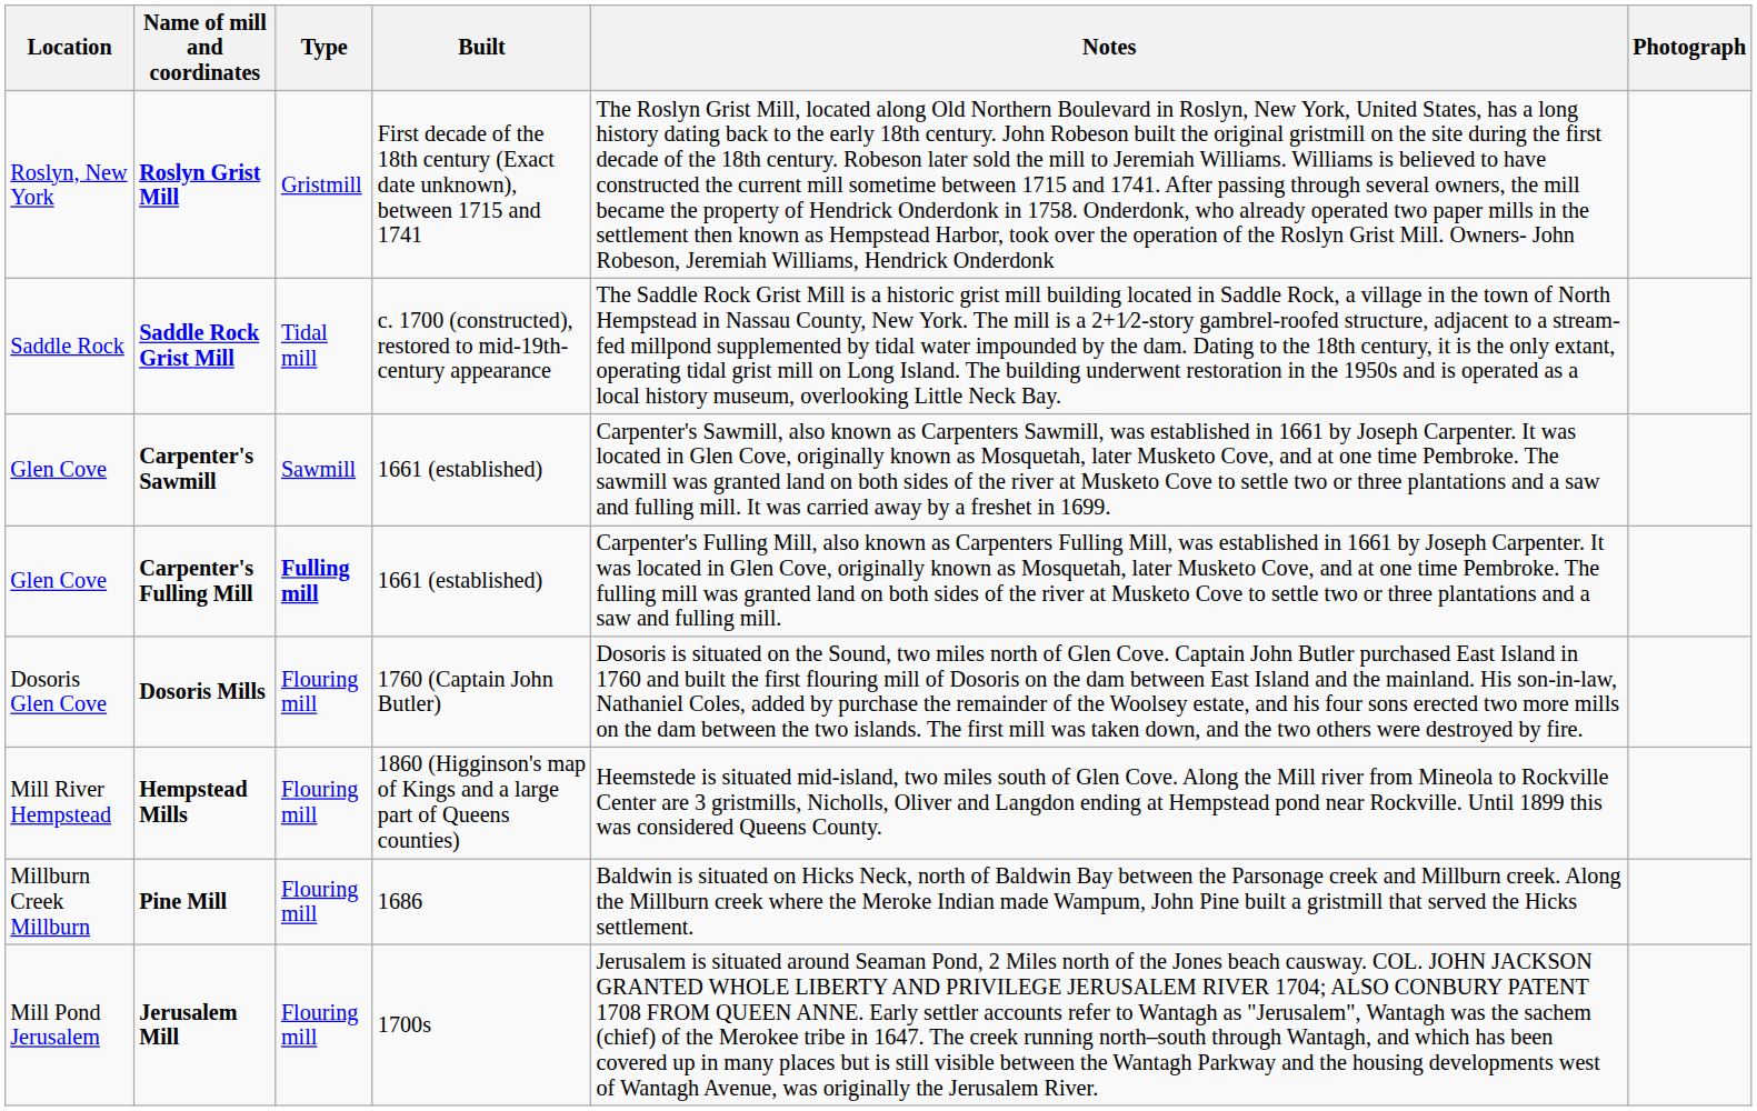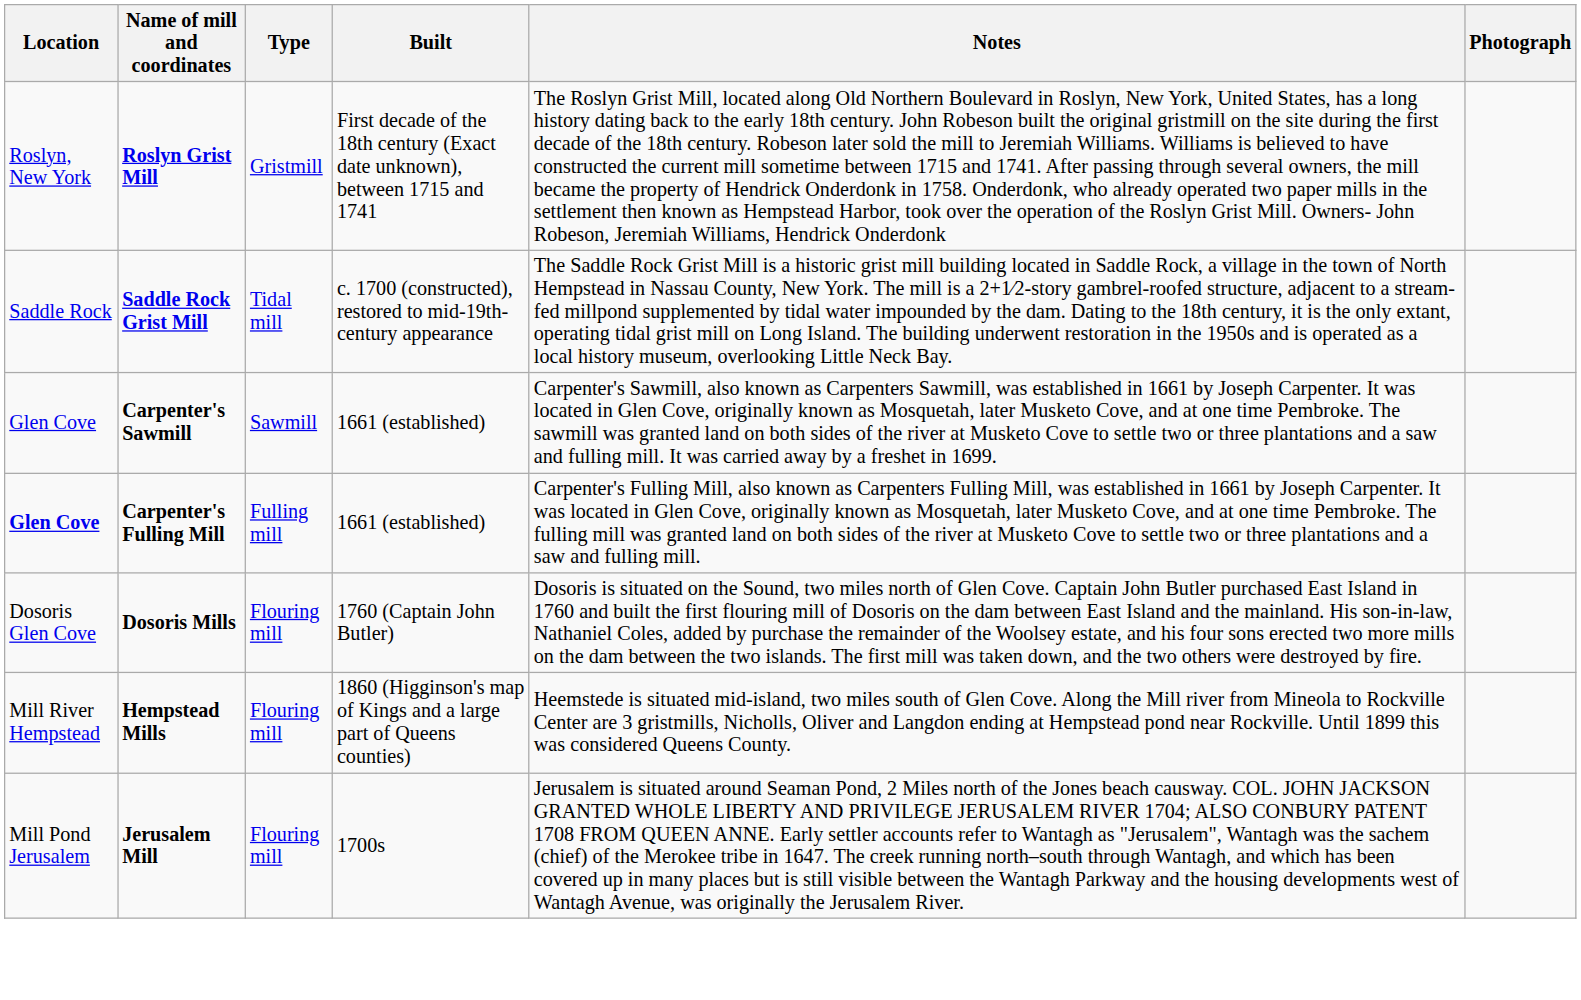Carpenter's Fulling Mill | Location: normal -> bold
Carpenter's Fulling Mill | Type: bold -> normal
- row: Millburn Creek Millburn | Pine Mill | Flouring mill | 1686 | Baldwin is situated on Hicks Neck, north of Baldwin Bay between the Parsonage creek and Millburn creek. Along the Millburn creek where the Meroke Indian made Wampum, John Pine built a gristmill that served the Hicks settlement.
